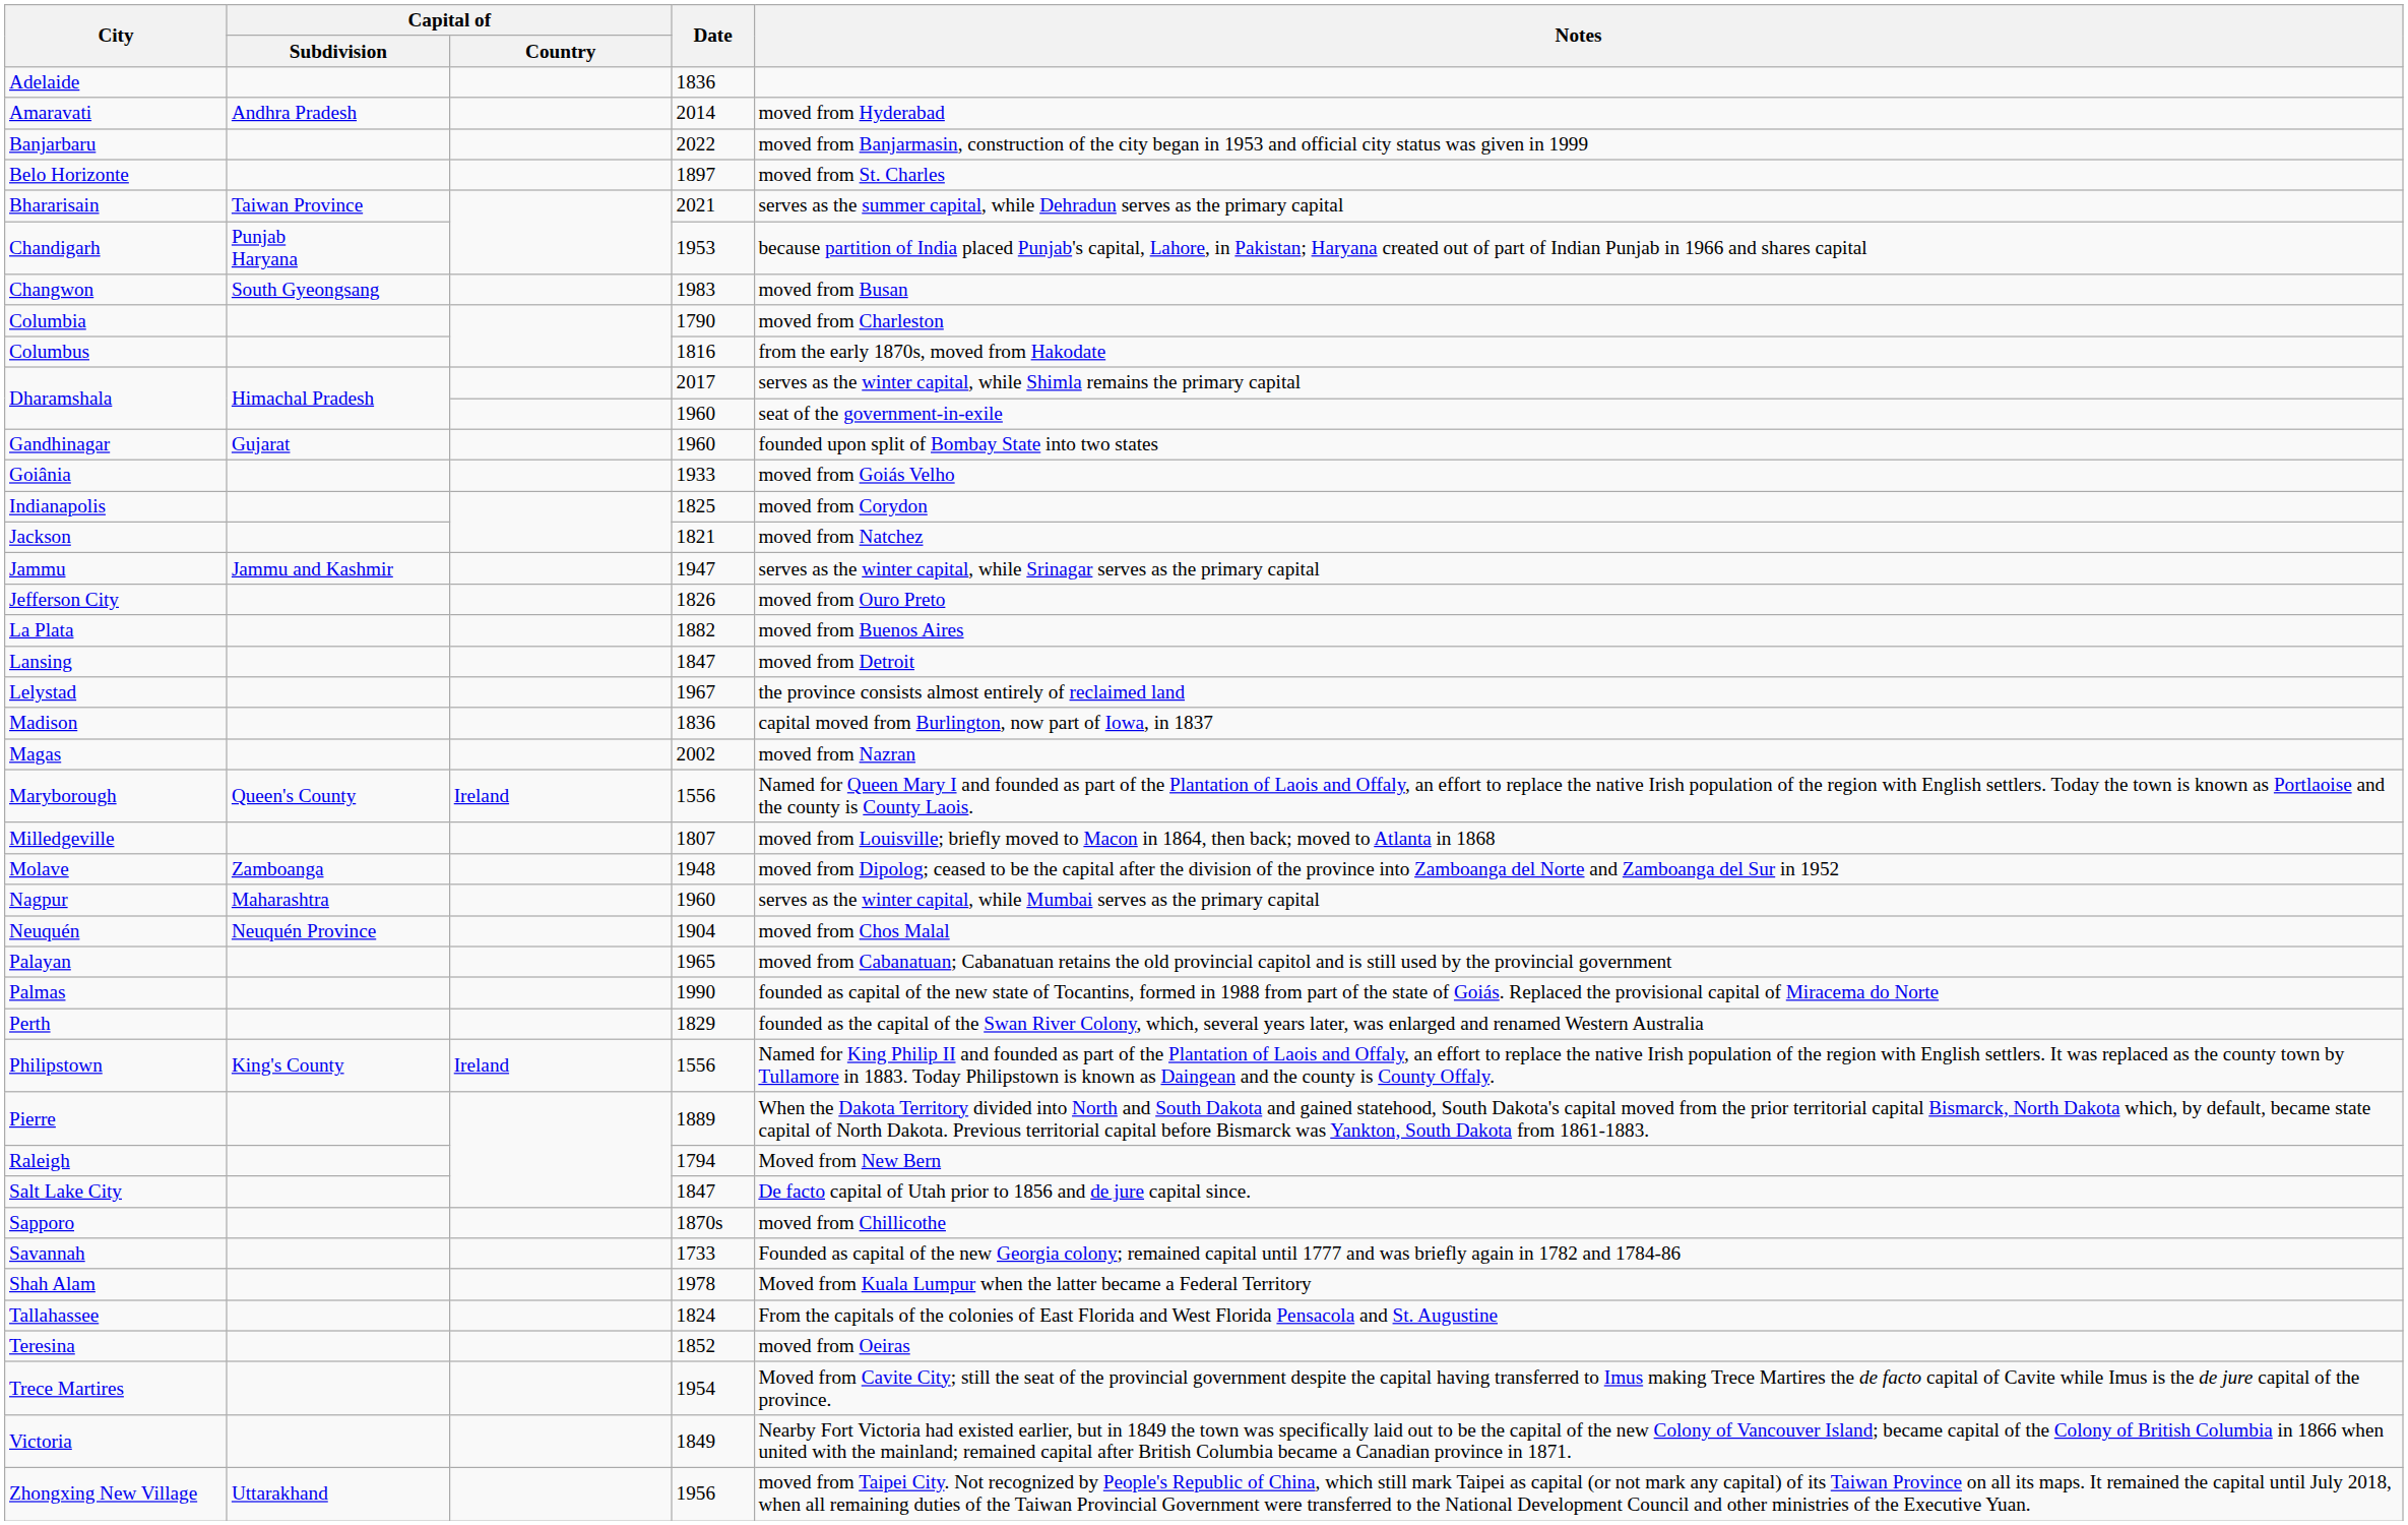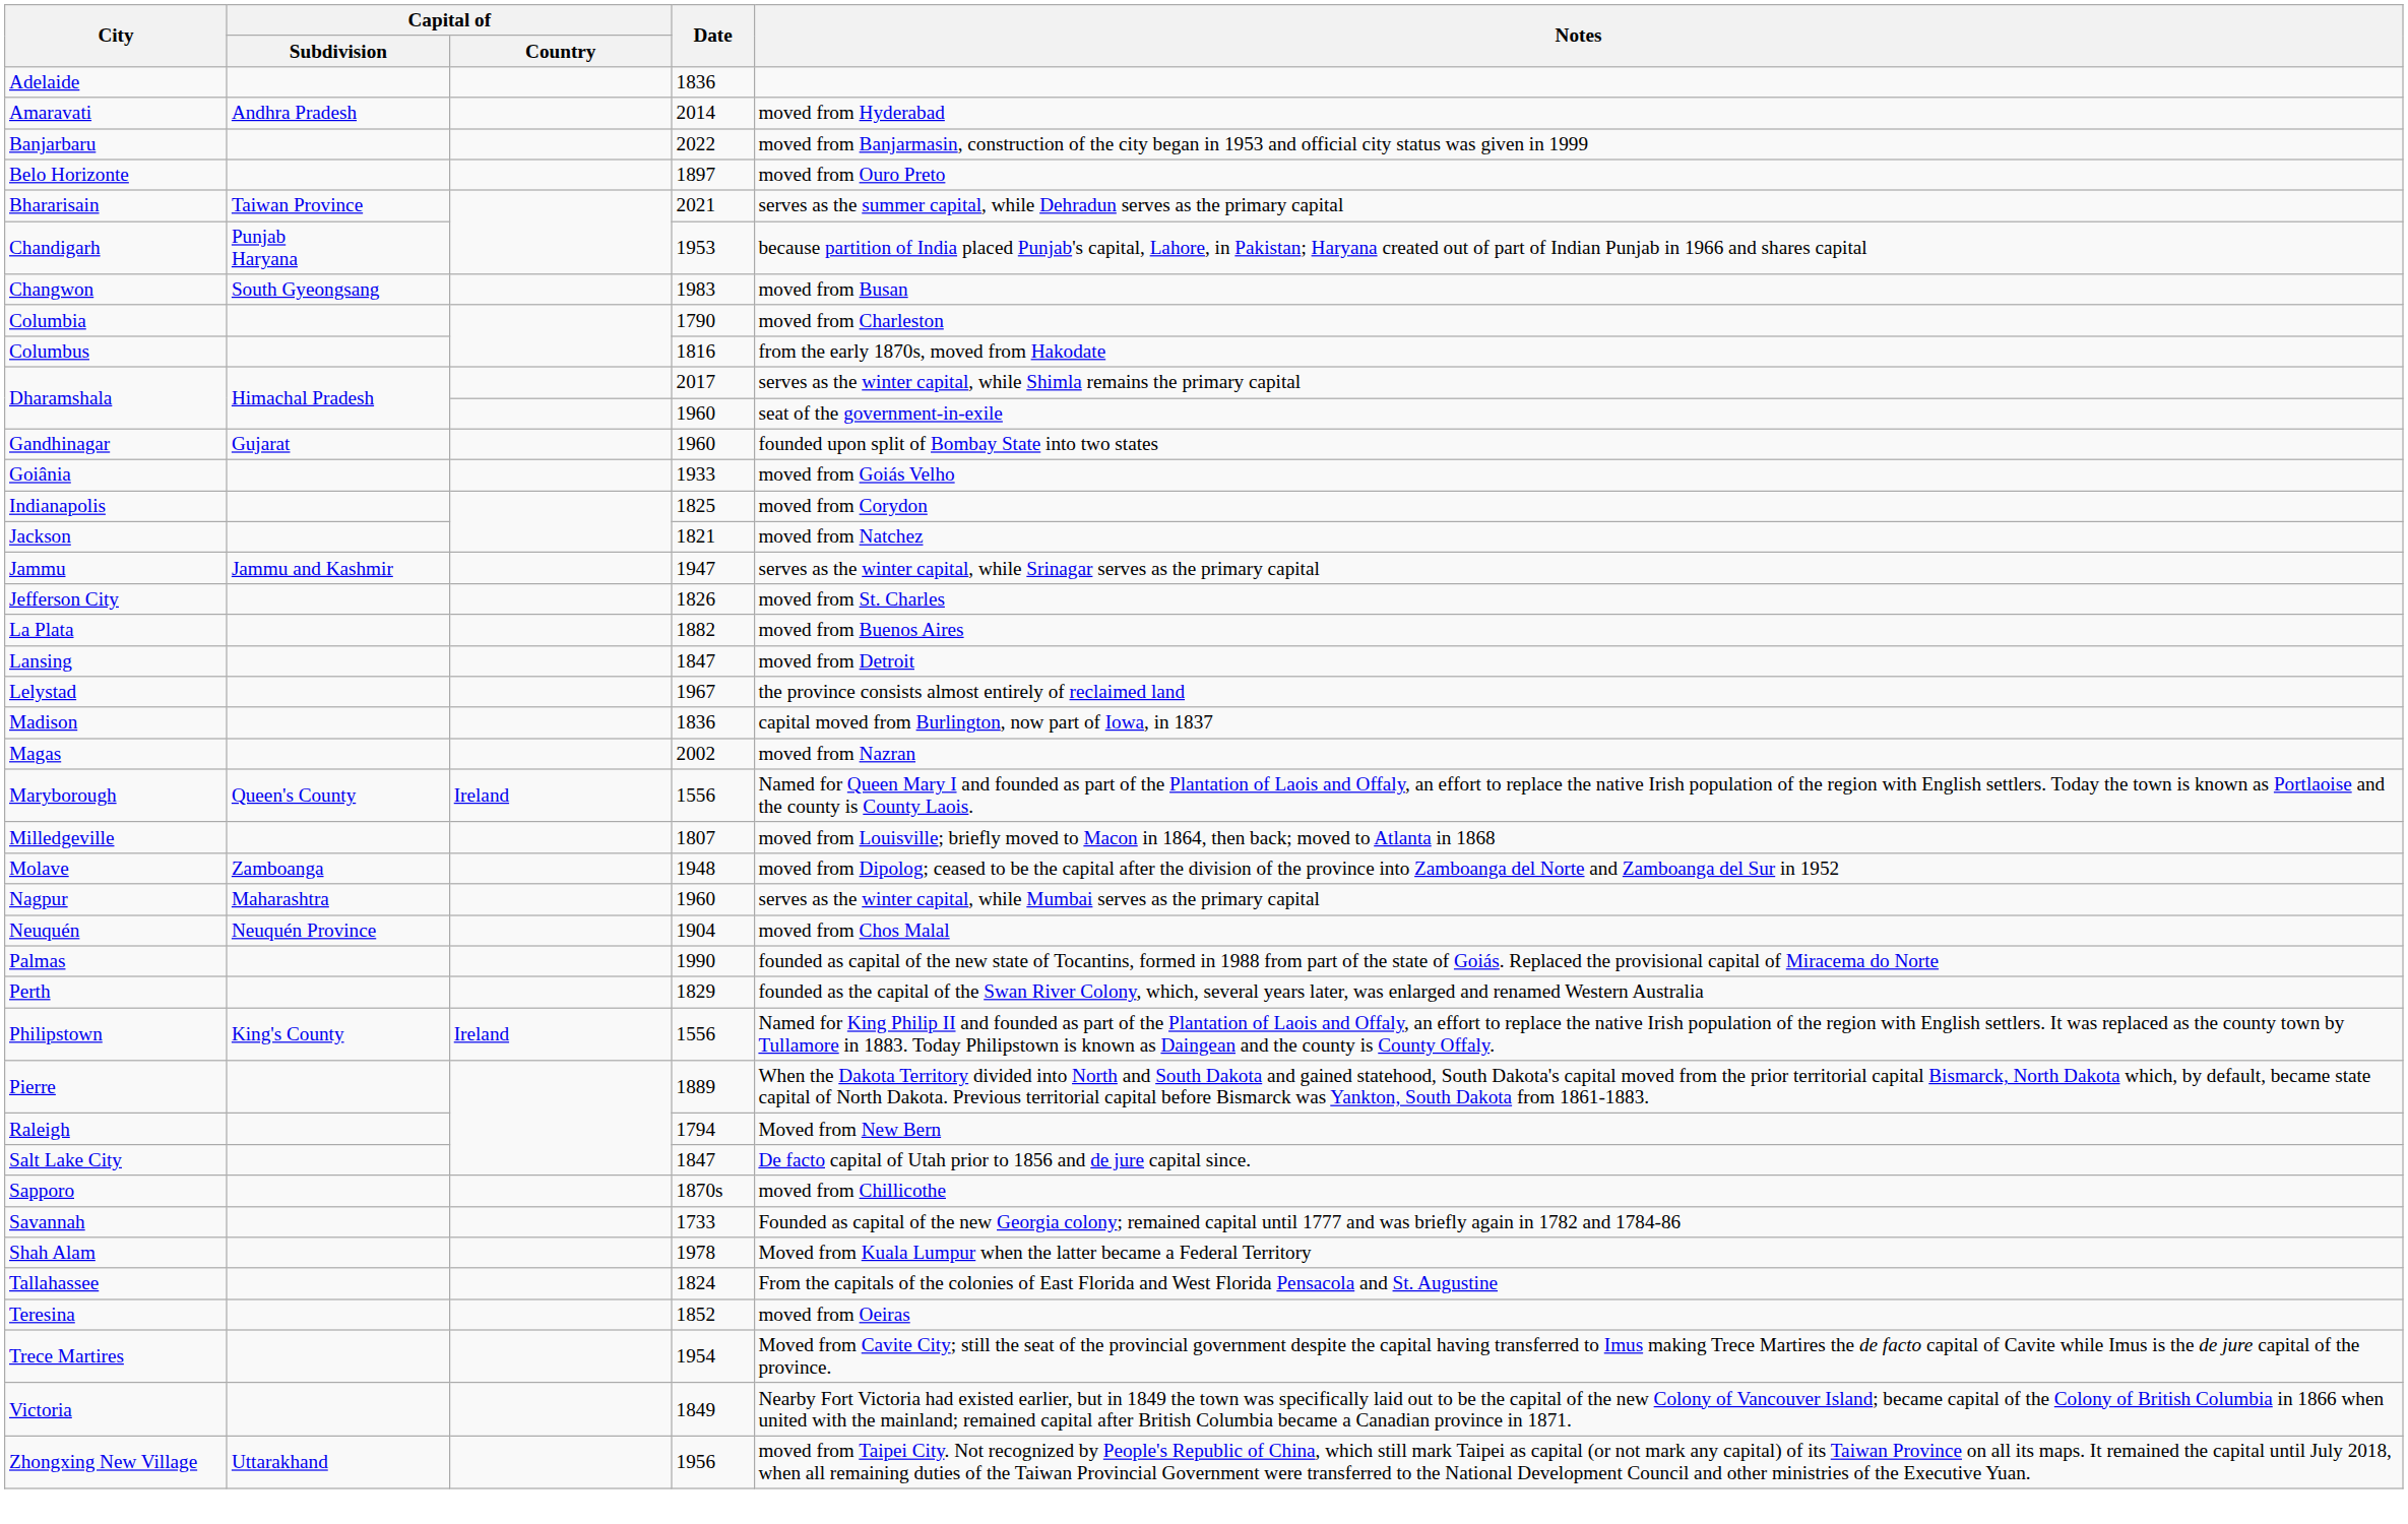Belo Horizonte | Notes: moved from St. Charles -> moved from Ouro Preto
Jefferson City | Notes: moved from Ouro Preto -> moved from St. Charles
- row: Palayan | 1965 | moved from Cabanatuan; Cabanatuan retains the old provincial capitol and is still used by the provincial government
